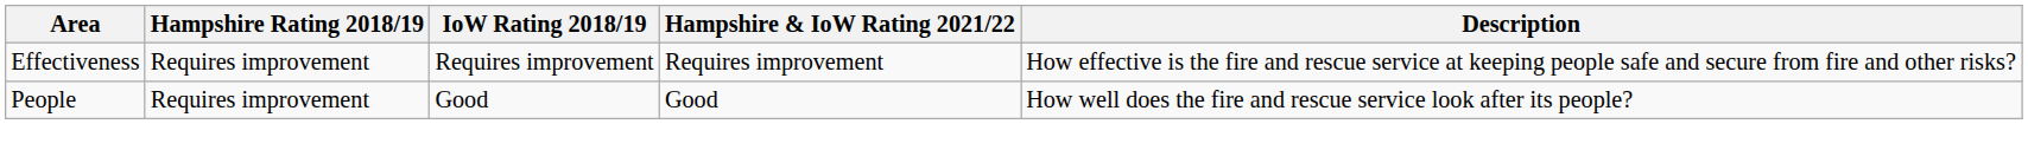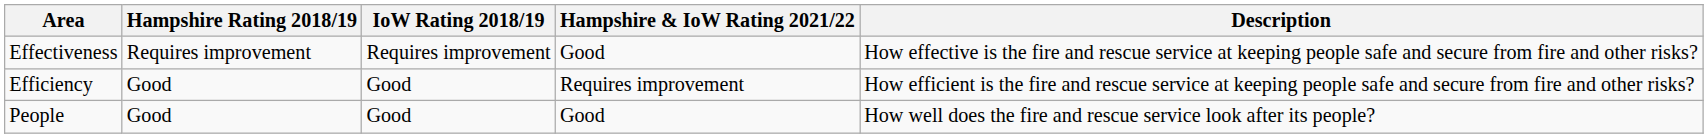Effectiveness | Hampshire & IoW Rating 2021/22: Requires improvement -> Good
+ row: Efficiency | Good | Good | Requires improvement | How efficient is the fire and rescue service at keeping people safe and secure from fire and other risks?
People | Hampshire Rating 2018/19: Requires improvement -> Good
